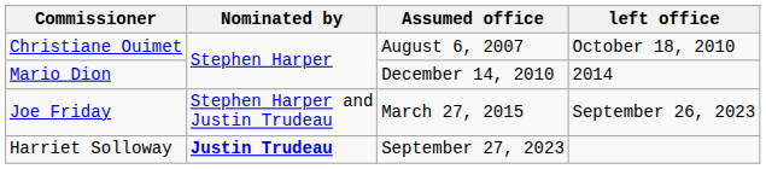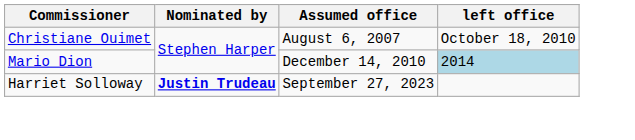Mario Dion | left office: no background -> lightblue background
- row: Joe Friday | Stephen Harper and Justin Trudeau | March 27, 2015 | September 26, 2023
